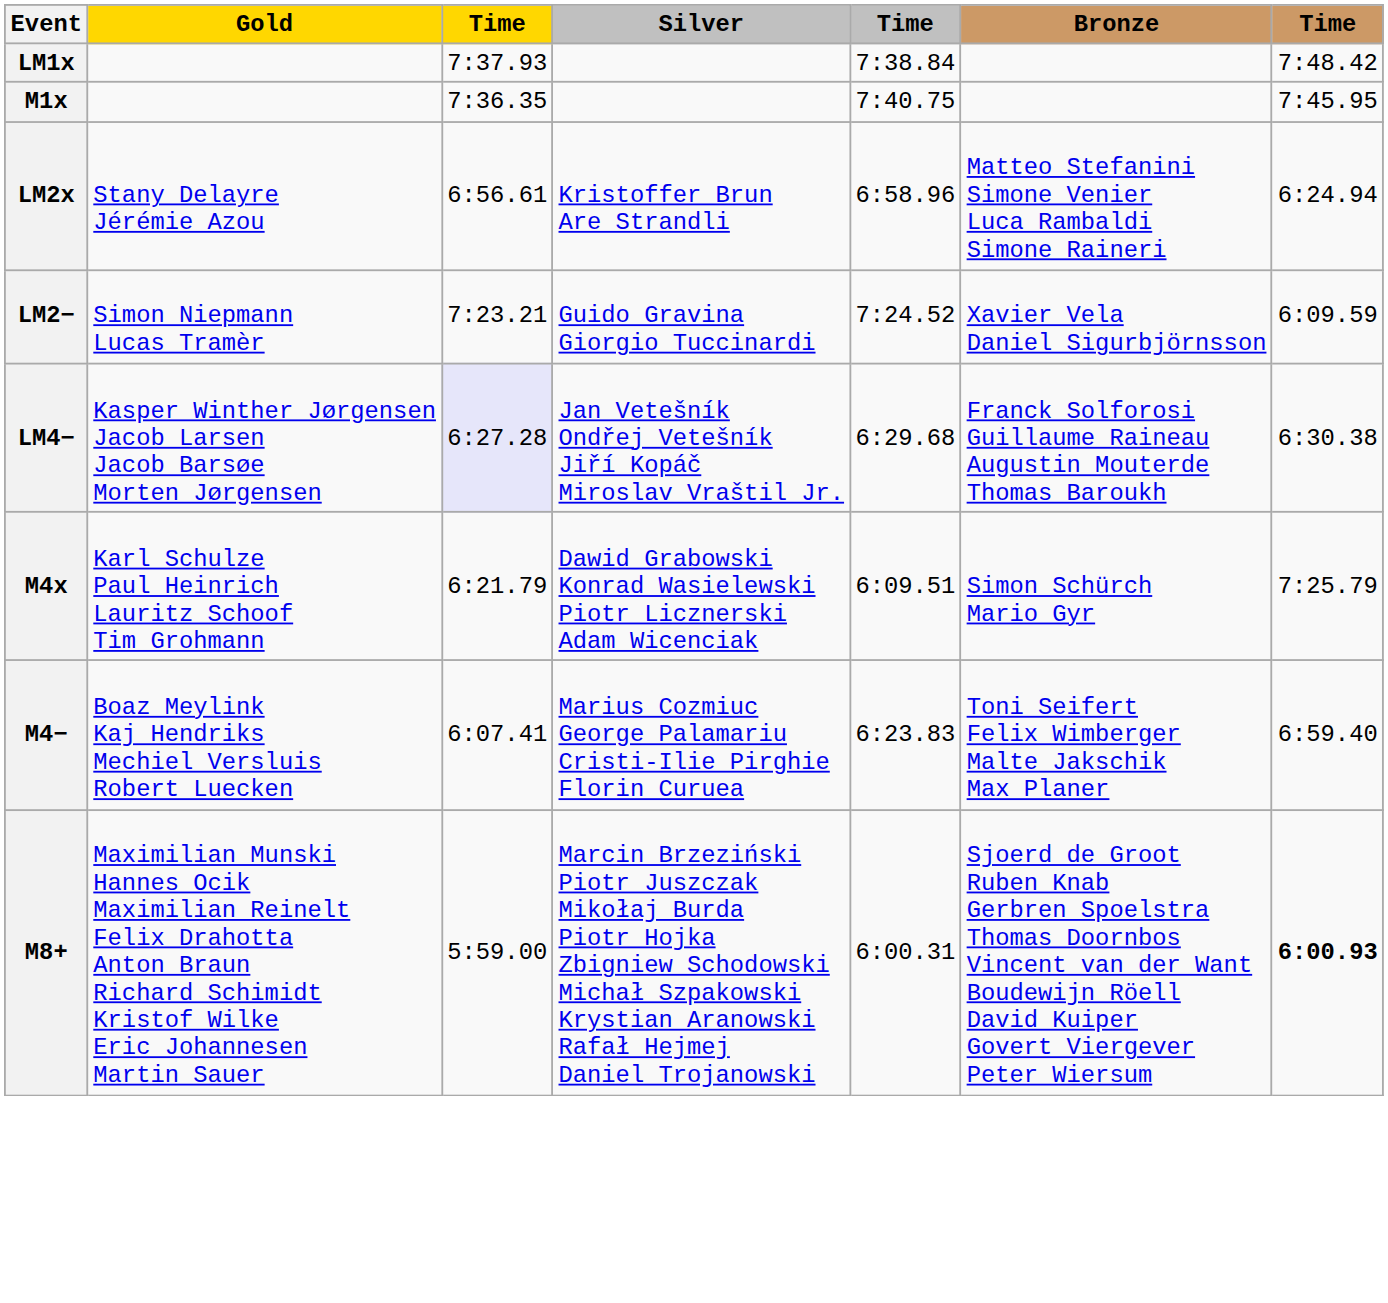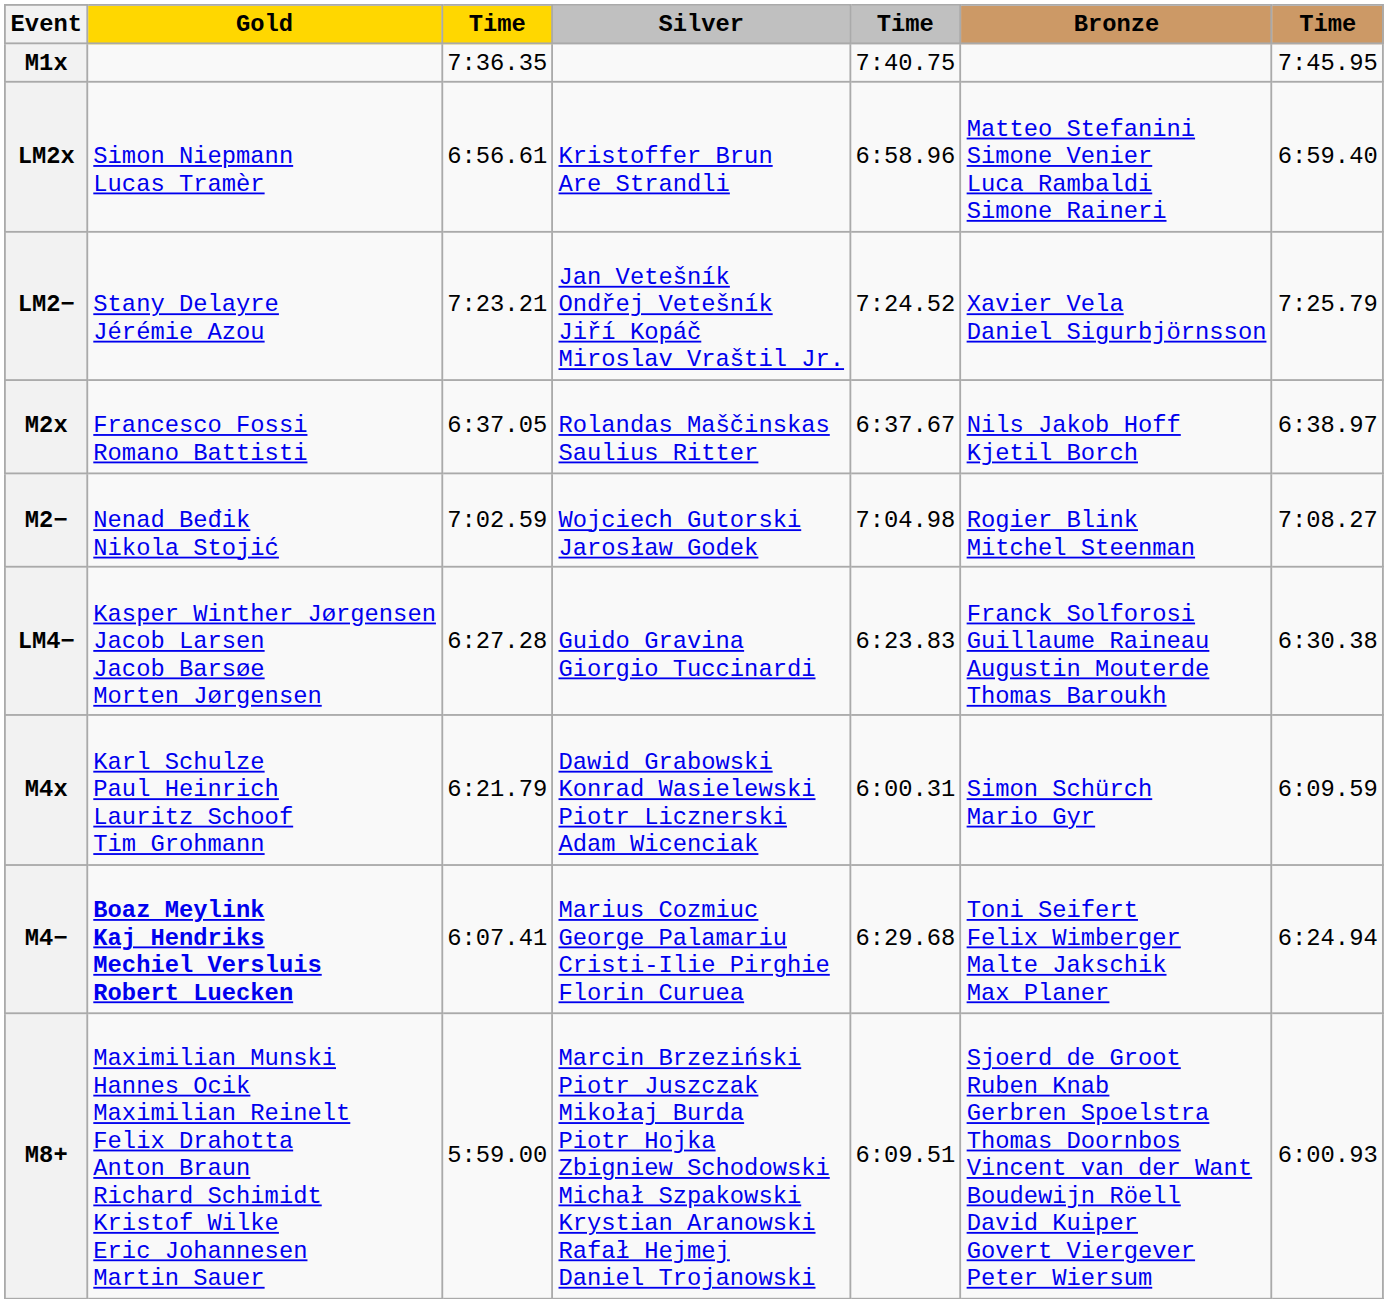- row: LM1x | 7:37.93 | 7:38.84 | 7:48.42
LM2x | Gold: Stany Delayre Jérémie Azou -> Simon Niepmann Lucas Tramèr
LM2x | column 7: 6:24.94 -> 6:59.40
LM2− | Gold: Simon Niepmann Lucas Tramèr -> Stany Delayre Jérémie Azou
LM2− | Silver: Guido Gravina Giorgio Tuccinardi -> Jan Vetešník Ondřej Vetešník Jiří Kopáč Miroslav Vraštil Jr.
LM2− | column 7: 6:09.59 -> 7:25.79
+ row: M2x | Francesco Fossi Romano Battisti | 6:37.05 | Rolandas Maščinskas Saulius Ritter | 6:37.67 | Nils Jakob Hoff Kjetil Borch | 6:38.97
+ row: M2− | Nenad Beđik Nikola Stojić | 7:02.59 | Wojciech Gutorski Jarosław Godek | 7:04.98 | Rogier Blink Mitchel Steenman | 7:08.27
LM4− | column 3: lavender background -> no background
LM4− | Silver: Jan Vetešník Ondřej Vetešník Jiří Kopáč Miroslav Vraštil Jr. -> Guido Gravina Giorgio Tuccinardi
LM4− | column 5: 6:29.68 -> 6:23.83
M4x | column 5: 6:09.51 -> 6:00.31
M4x | column 7: 7:25.79 -> 6:09.59
M4− | Gold: normal -> bold
M4− | column 5: 6:23.83 -> 6:29.68
M4− | column 7: 6:59.40 -> 6:24.94
M8+ | column 5: 6:00.31 -> 6:09.51
M8+ | column 7: bold -> normal
